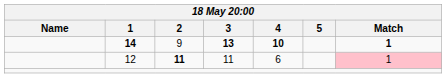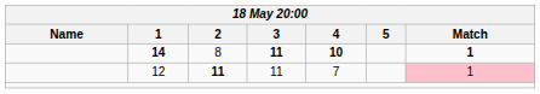14 | 2: 9 -> 8
14 | 3: 13 -> 11
12 | 4: 6 -> 7
